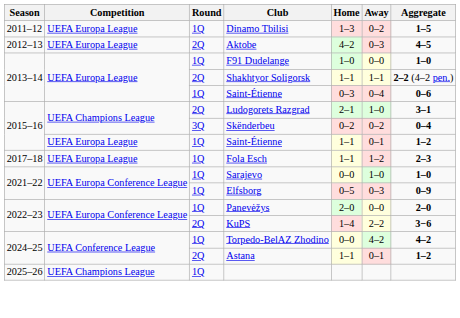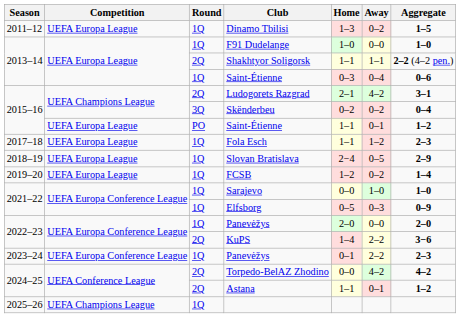- row: 2012–13 | UEFA Europa League | 2Q | Aktobe | 4–2 | 0–3 | 4–5
Ludogorets Razgrad | Away: 1–0 -> 4–2
2015–16 / Saint-Étienne | Round: 1Q -> PO
+ row: 2018–19 | UEFA Europa League | 1Q | Slovan Bratislava | 2−4 | 0–5 | 2–9
+ row: 2019–20 | UEFA Europa League | 1Q | FCSB | 1–2 | 0–2 | 1–4
+ row: 2023–24 | UEFA Europa Conference League | 1Q | Panevėžys | 0–1 | 2–2 | 2–3
Torpedo-BelAZ Zhodino | Round: 1Q -> 2Q
